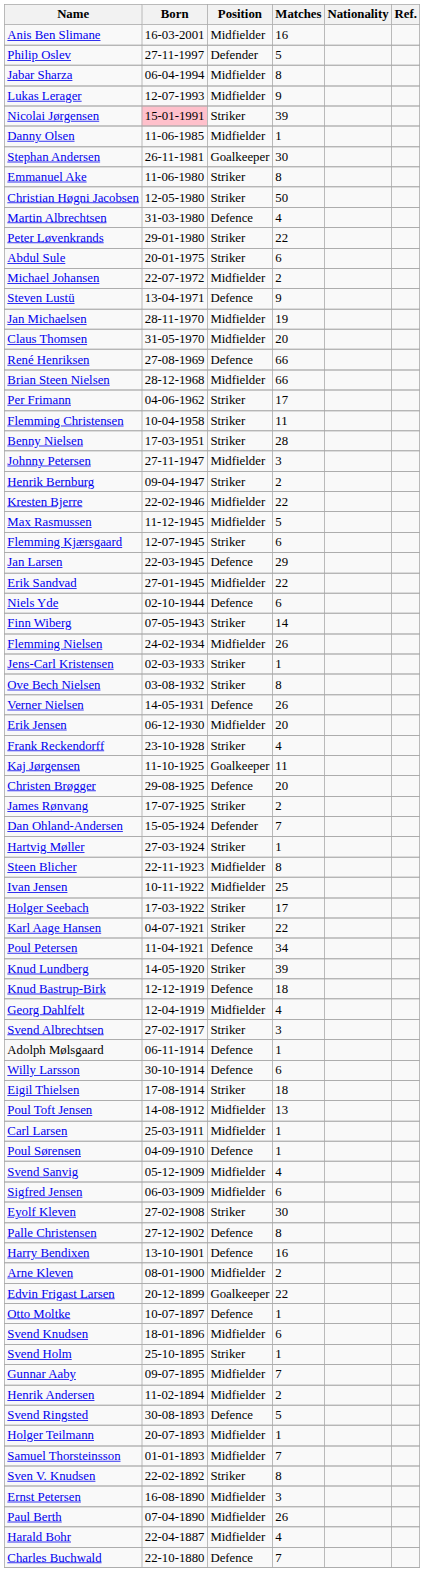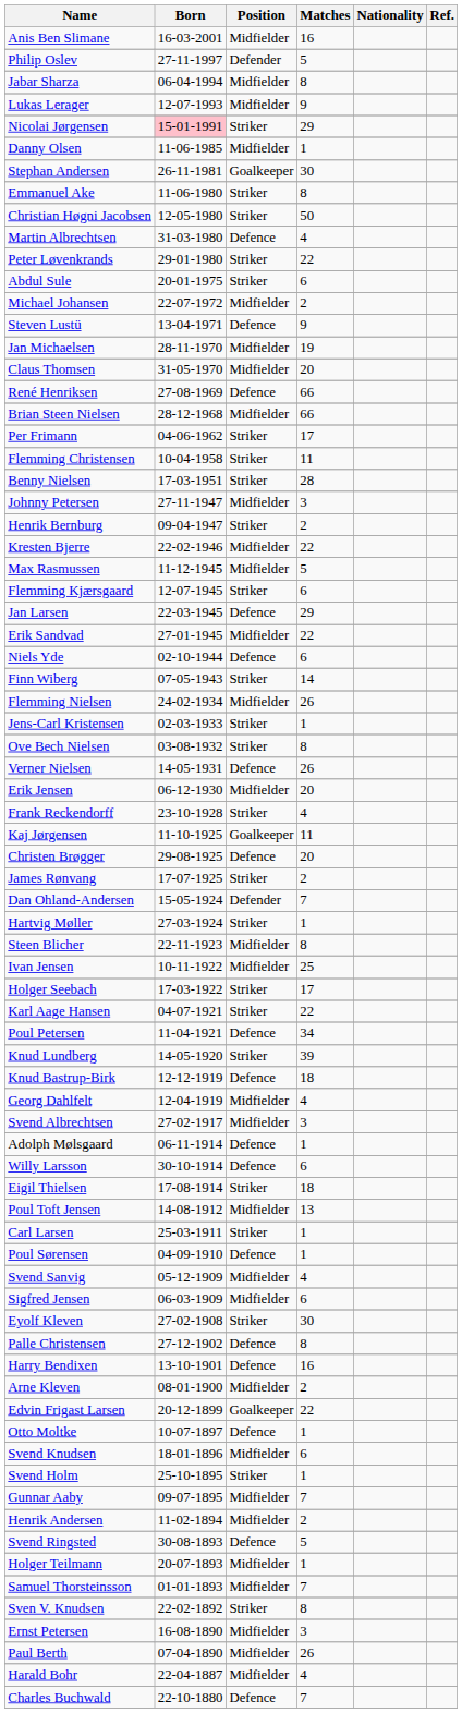Nicolai Jørgensen | Matches: 39 -> 29
Svend Albrechtsen | Position: Striker -> Midfielder
Carl Larsen | Position: Midfielder -> Striker
